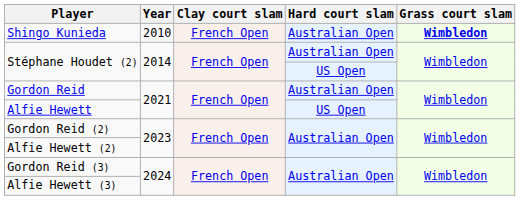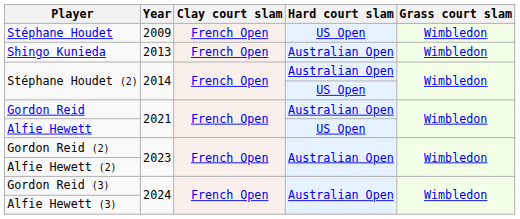+ row: Stéphane Houdet | 2009 | French Open | US Open | Wimbledon
Shingo Kunieda | Year: 2010 -> 2013
Shingo Kunieda | Grass court slam: bold -> normal
